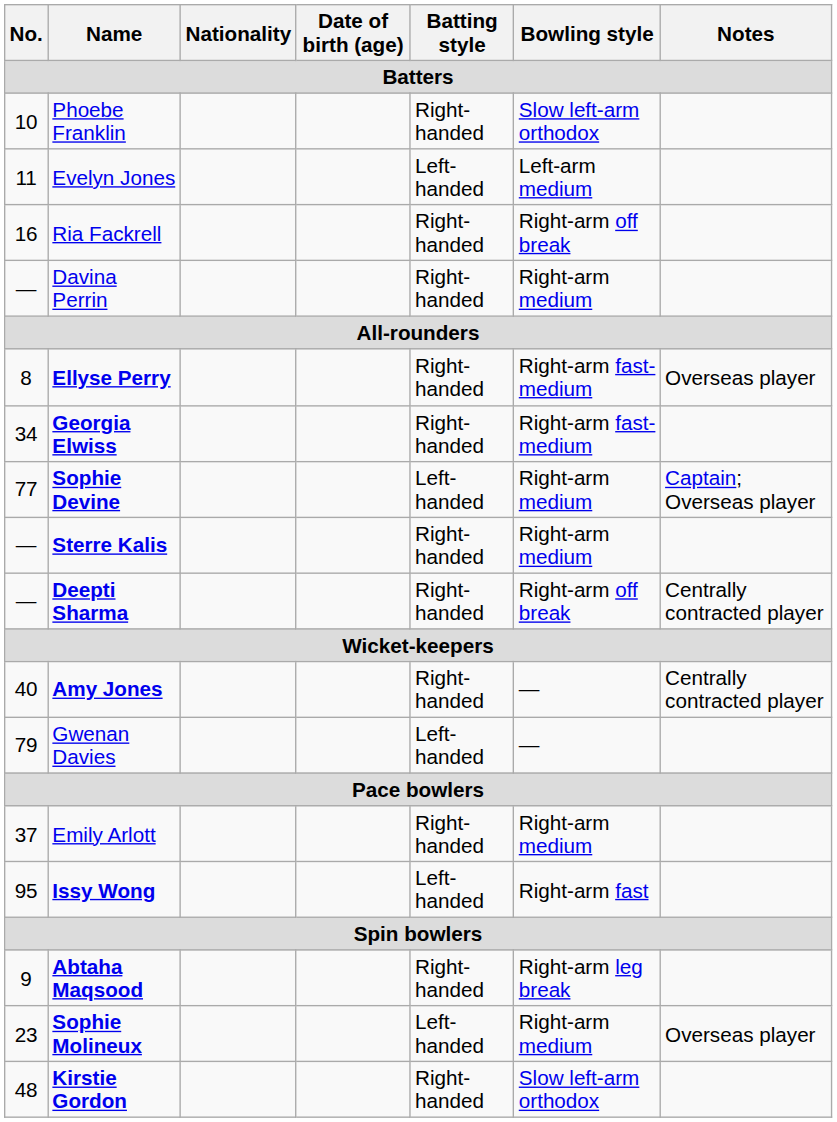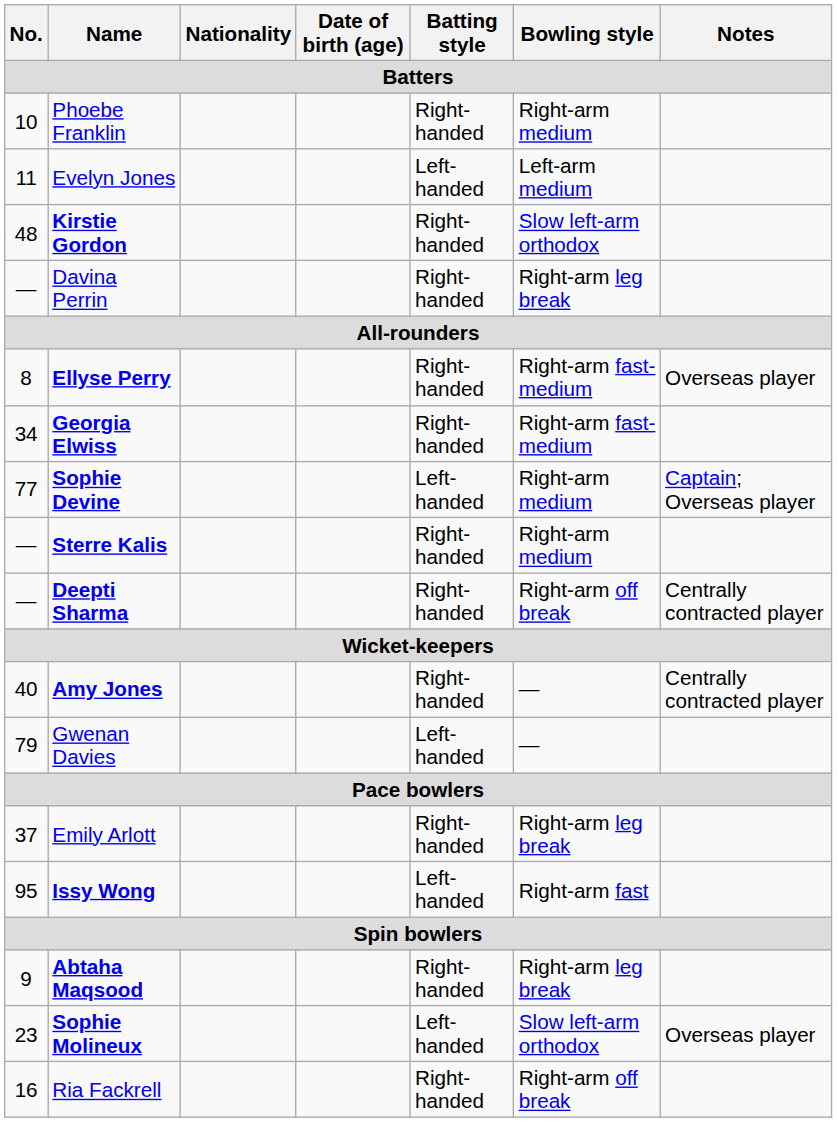Phoebe Franklin | Bowling style: Slow left-arm orthodox -> Right-arm medium
rows swapped: Ria Fackrell <-> Kirstie Gordon
Davina Perrin | Bowling style: Right-arm medium -> Right-arm leg break
Emily Arlott | Bowling style: Right-arm medium -> Right-arm leg break
Sophie Molineux | Bowling style: Right-arm medium -> Slow left-arm orthodox
